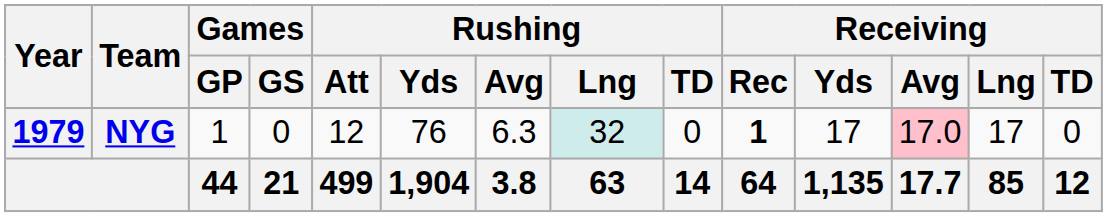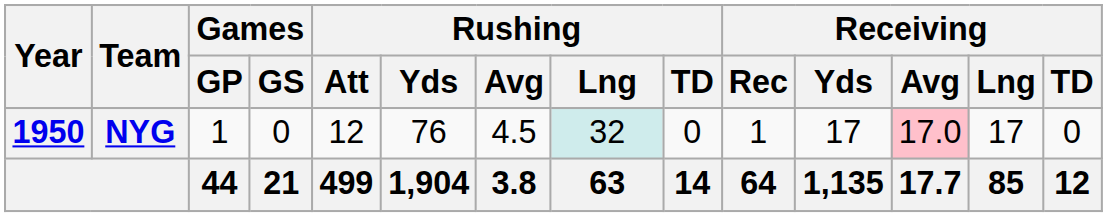NYG | Year: 1979 -> 1950
NYG | Rushing / Avg: 6.3 -> 4.5
NYG | Receiving / Rec: bold -> normal
